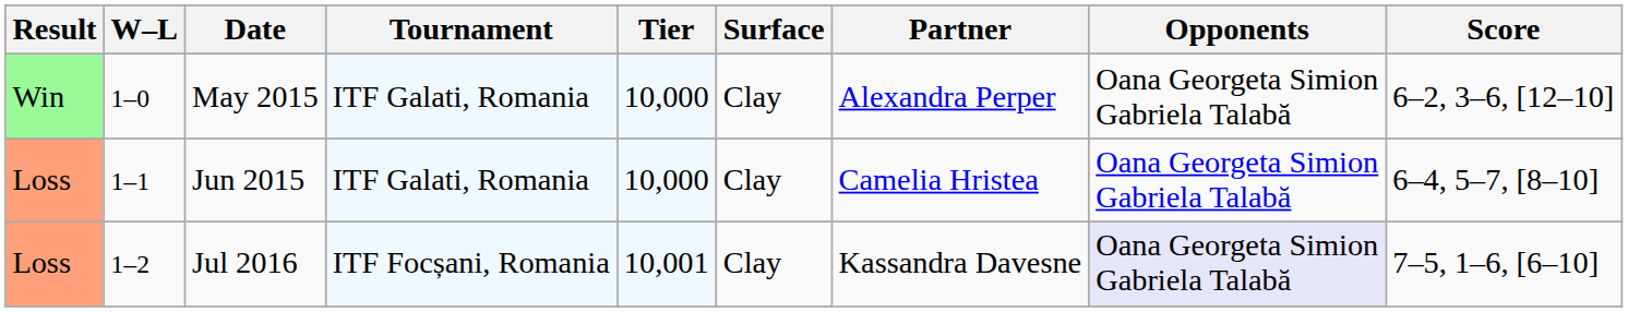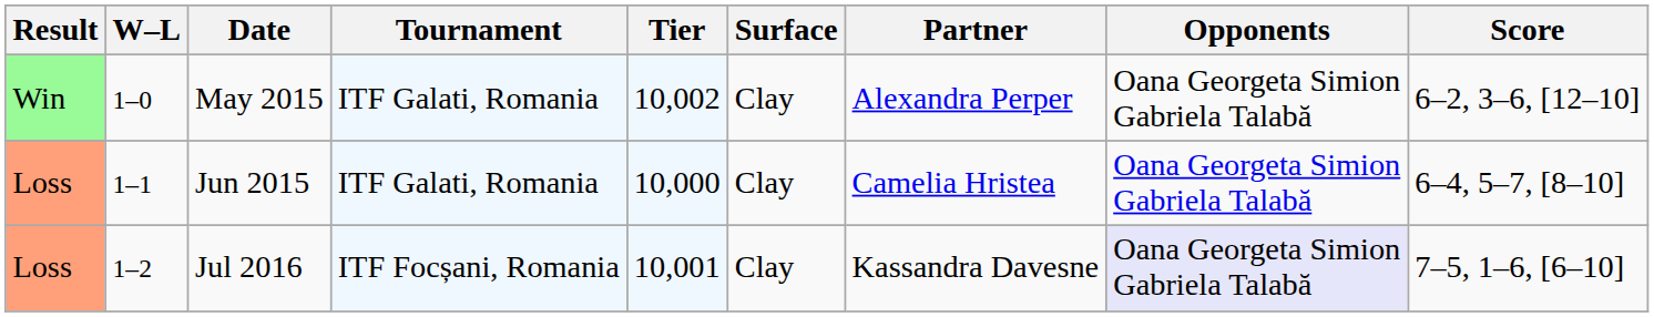May 2015 | Tier: 10,000 -> 10,002
